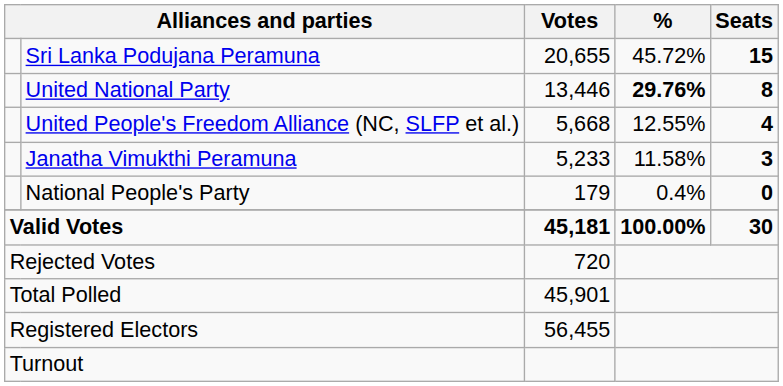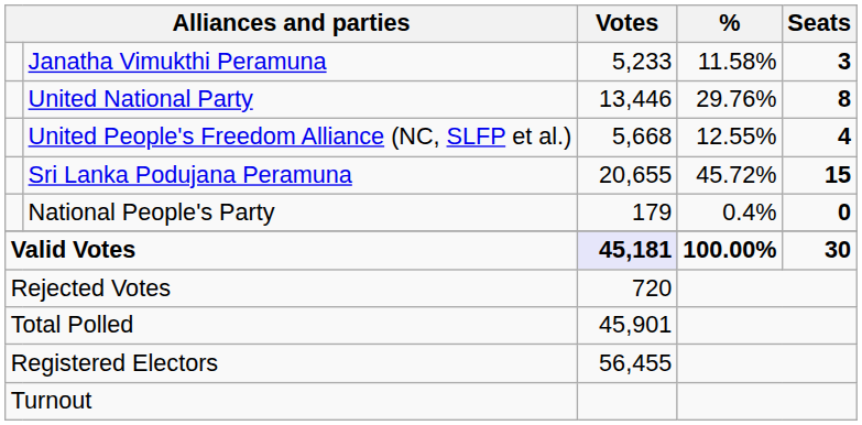rows swapped: Sri Lanka Podujana Peramuna <-> Janatha Vimukthi Peramuna
United National Party | %: bold -> normal
Valid Votes | Votes: no background -> lavender background
